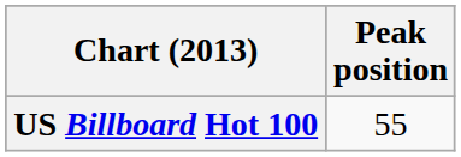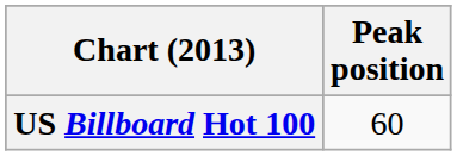US Billboard Hot 100 | Peak position: 55 -> 60
